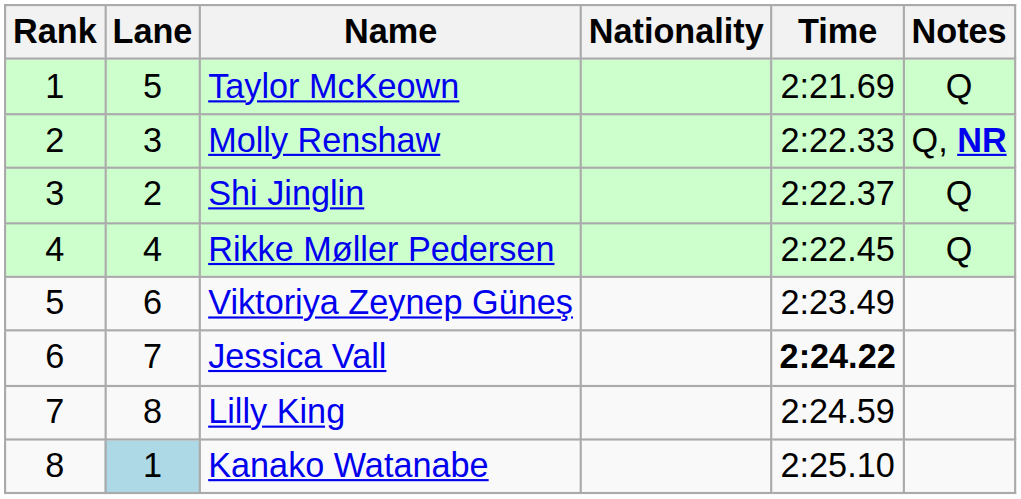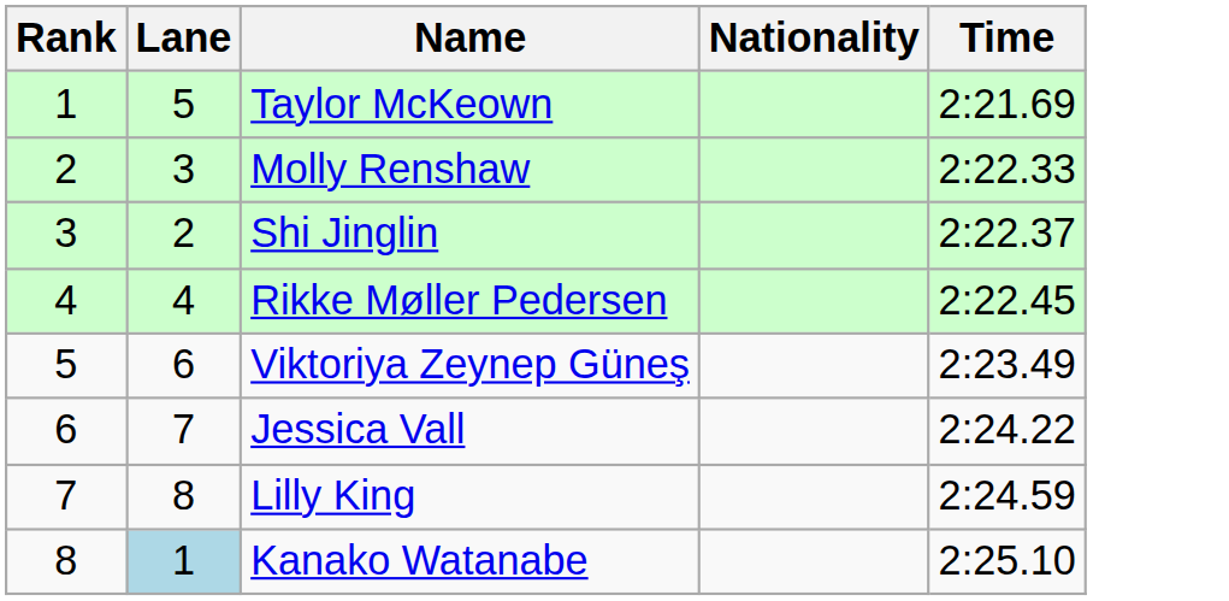- column: Notes | Q | Q, NR | Q | Q
Jessica Vall | Time: bold -> normal
